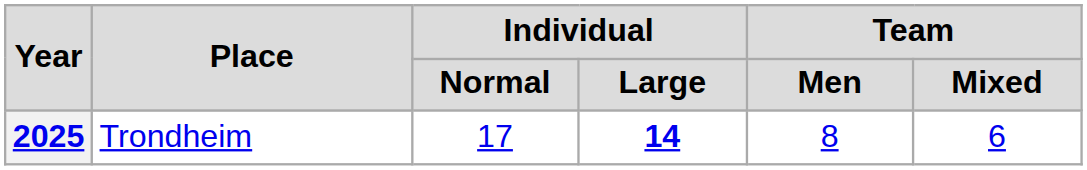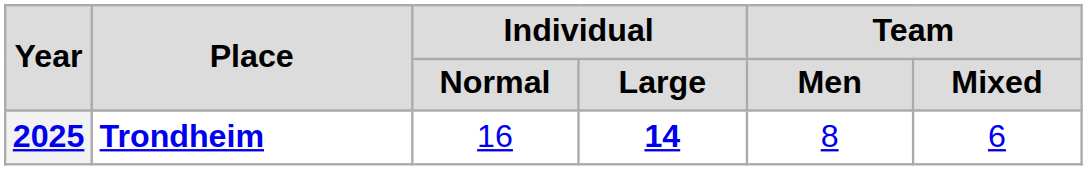2025 | Place: normal -> bold
2025 | Individual / Normal: 17 -> 16
